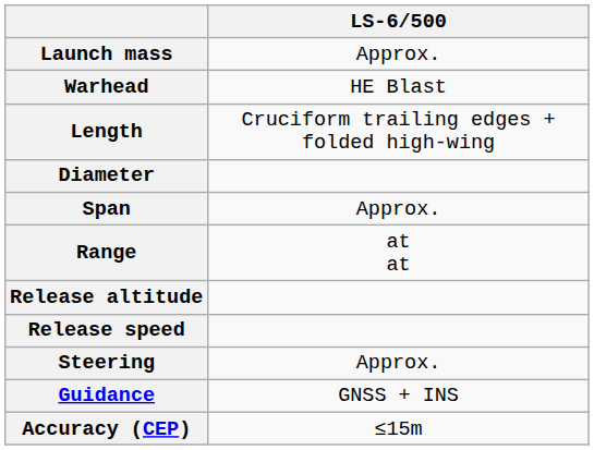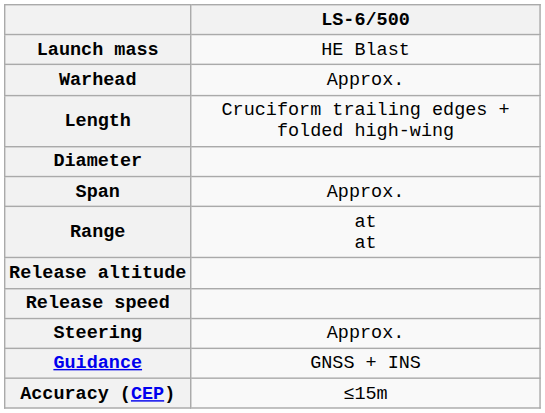Launch mass | LS-6/500: Approx. -> HE Blast
Warhead | LS-6/500: HE Blast -> Approx.
